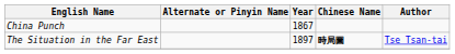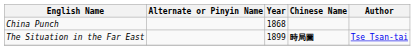China Punch | Year: 1867 -> 1868
The Situation in the Far East | Year: 1897 -> 1899
